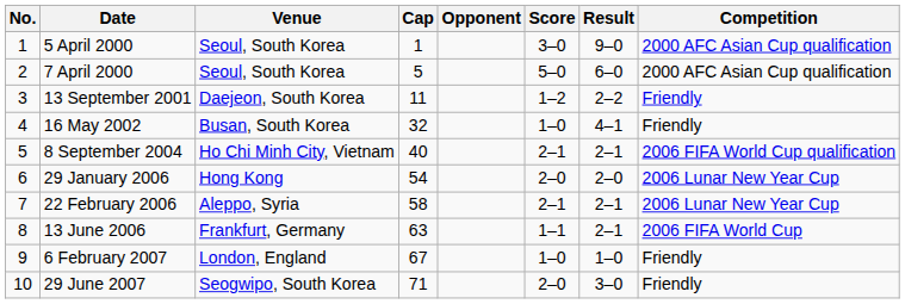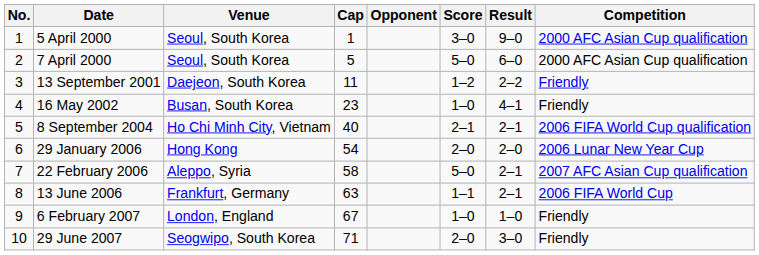16 May 2002 | Cap: 32 -> 23
22 February 2006 | Score: 2–1 -> 5–0
22 February 2006 | Competition: 2006 Lunar New Year Cup -> 2007 AFC Asian Cup qualification
